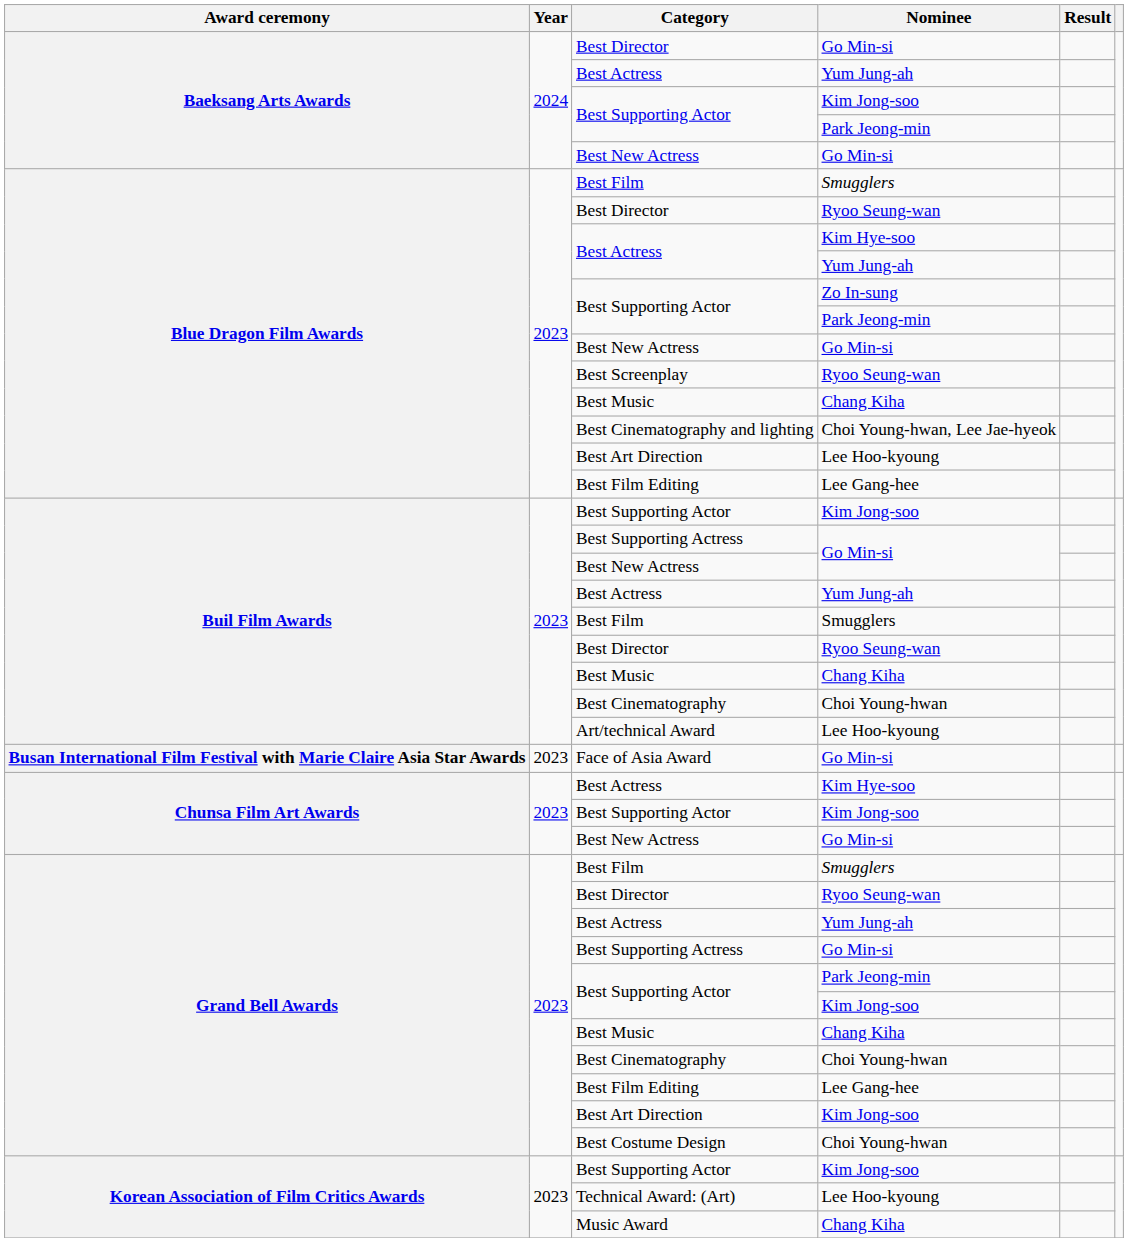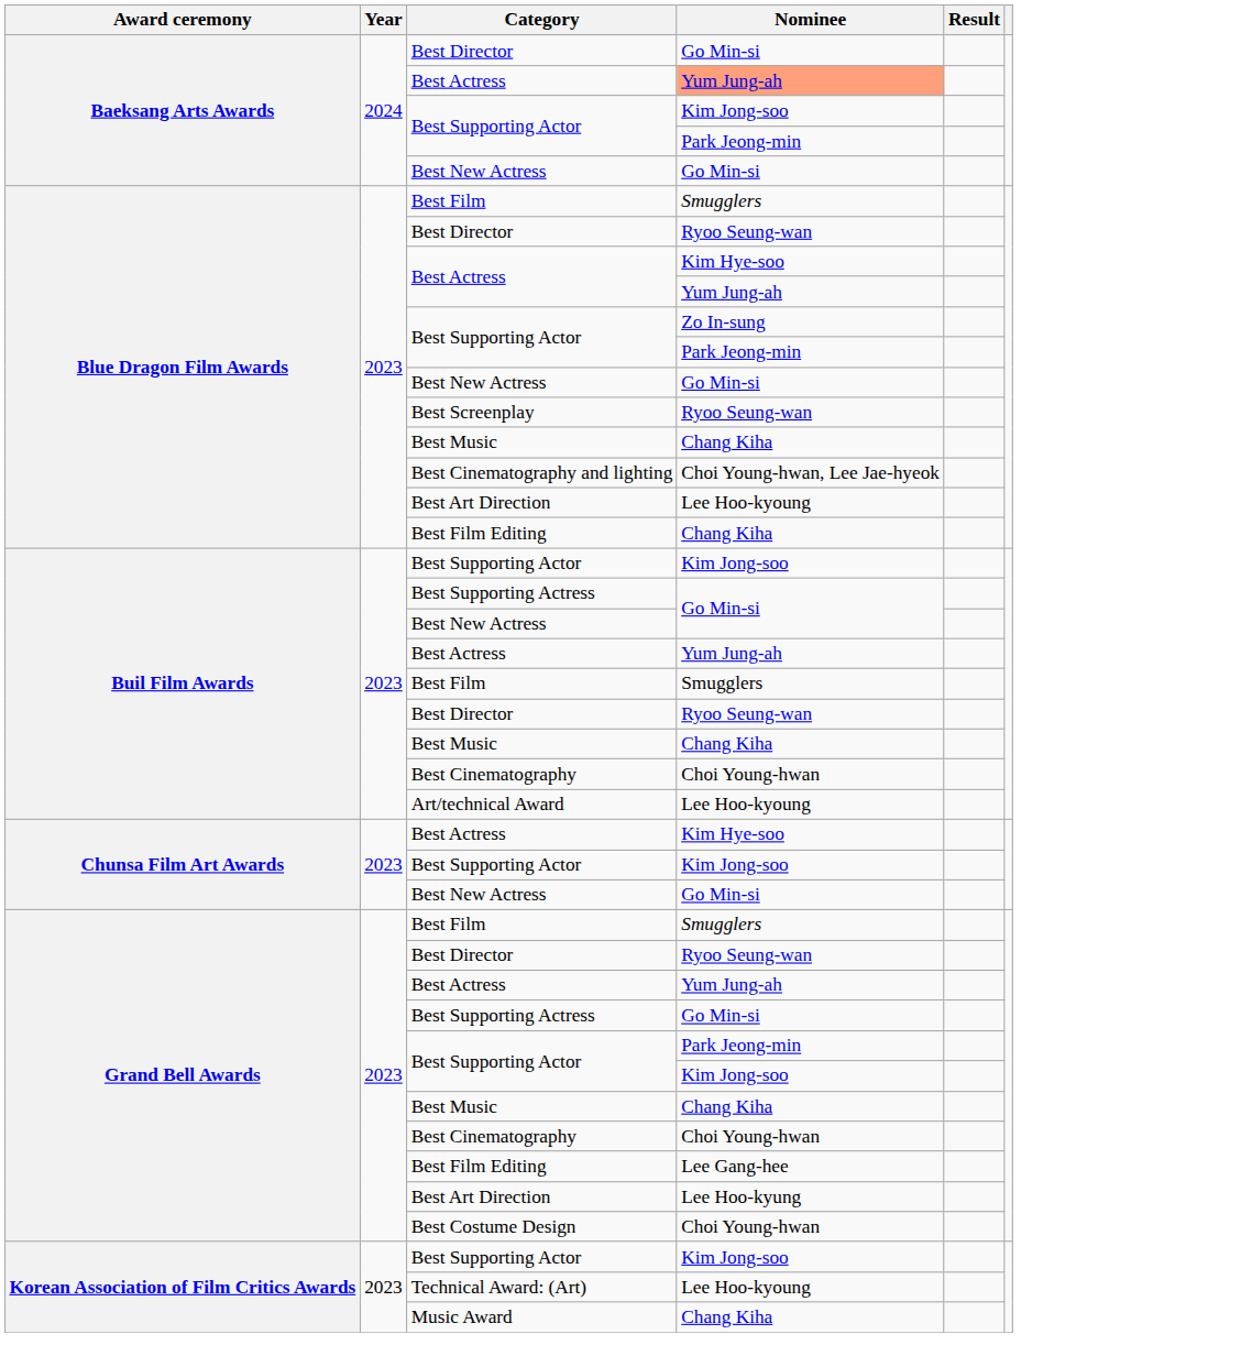Baeksang Arts Awards / Best Actress | Nominee: no background -> lightsalmon background
Blue Dragon Film Awards / Best Film Editing | Nominee: Lee Gang-hee -> Chang Kiha
- row: Busan International Film Festival with Marie Claire Asia Star Awards | 2023 | Face of Asia Award | Go Min-si
Grand Bell Awards / Best Art Direction | Nominee: Kim Jong-soo -> Lee Hoo-kyung
